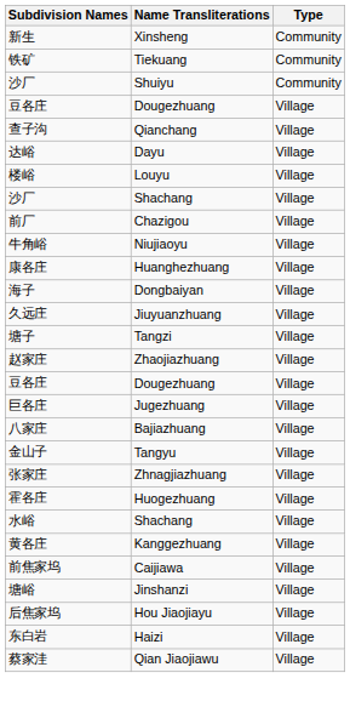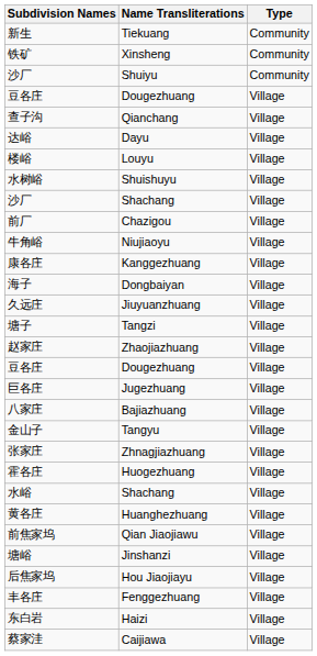新生 | Name Transliterations: Xinsheng -> Tiekuang
铁矿 | Name Transliterations: Tiekuang -> Xinsheng
+ row: 水树峪 | Shuishuyu | Village
康各庄 | Name Transliterations: Huanghezhuang -> Kanggezhuang
黄各庄 | Name Transliterations: Kanggezhuang -> Huanghezhuang
前焦家坞 | Name Transliterations: Caijiawa -> Qian Jiaojiawu
+ row: 丰各庄 | Fenggezhuang | Village
蔡家洼 | Name Transliterations: Qian Jiaojiawu -> Caijiawa
